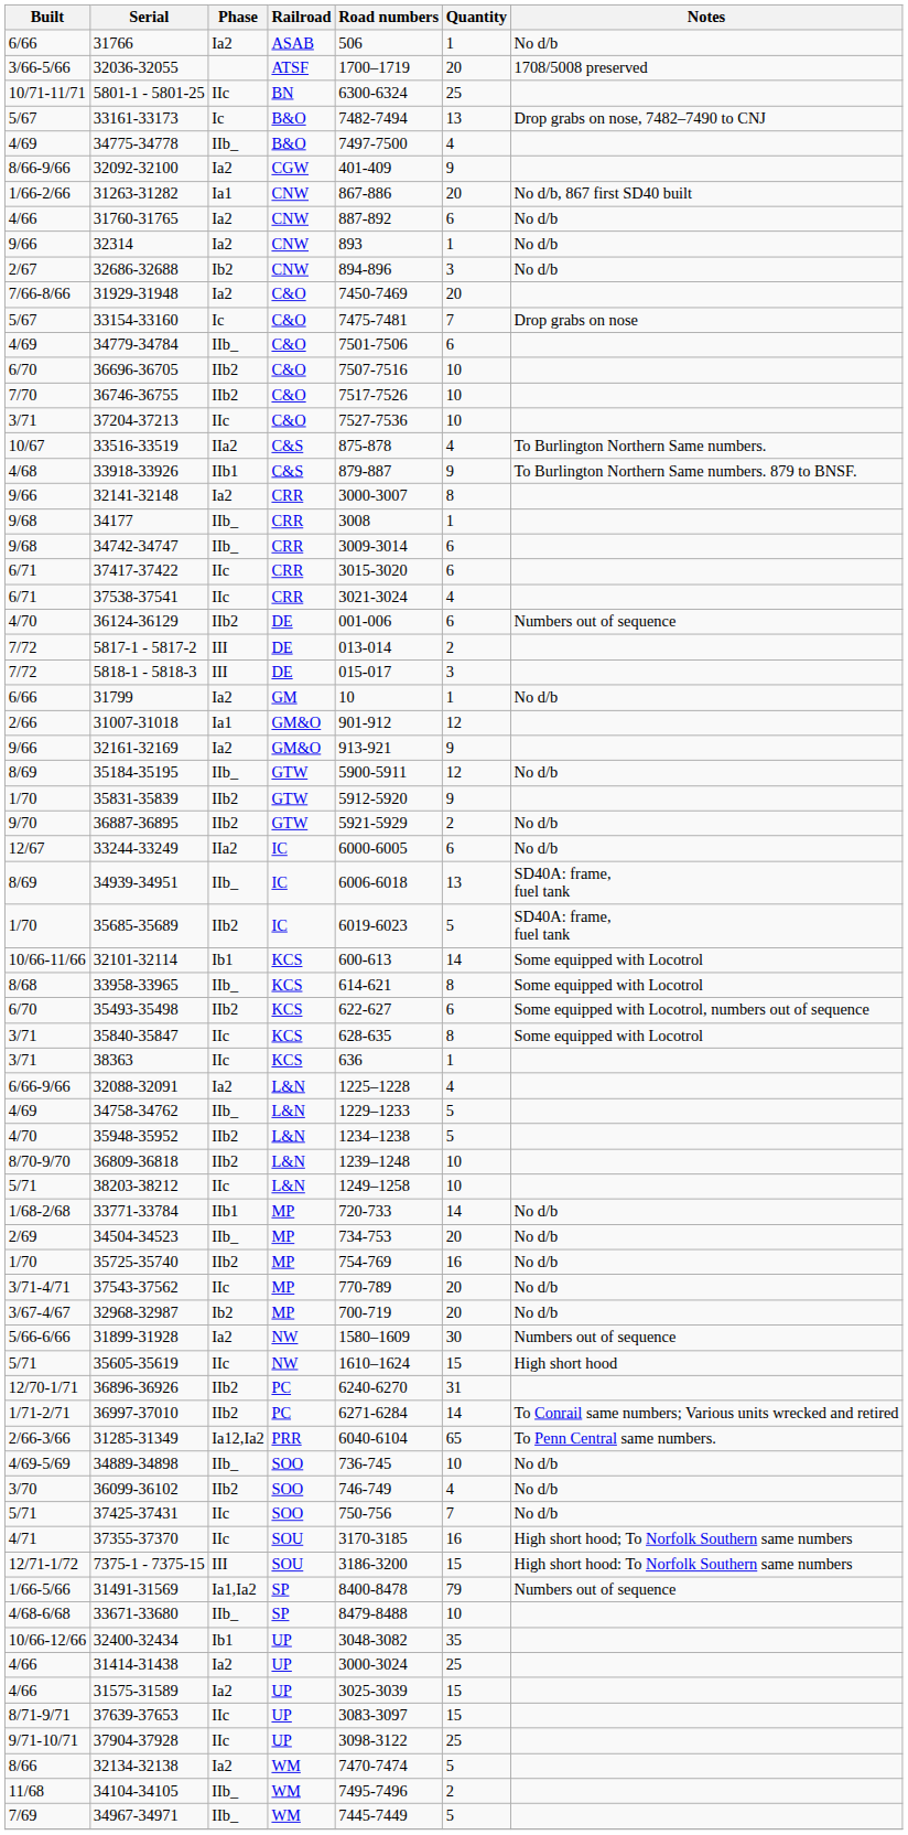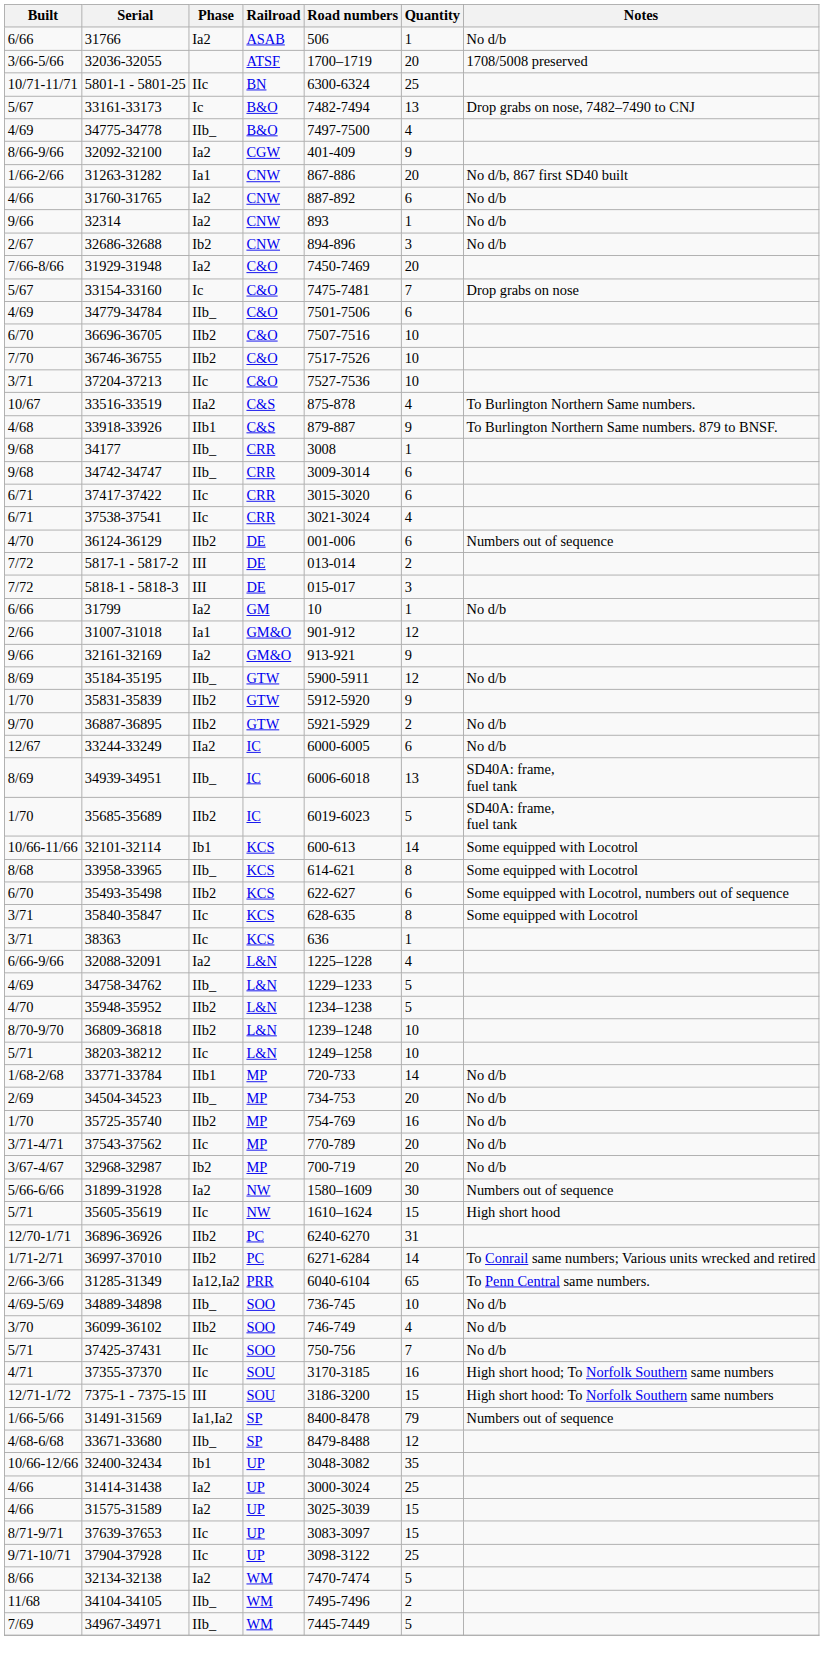- row: 9/66 | 32141-32148 | Ia2 | CRR | 3000-3007 | 8
33671-33680 | Quantity: 10 -> 12
